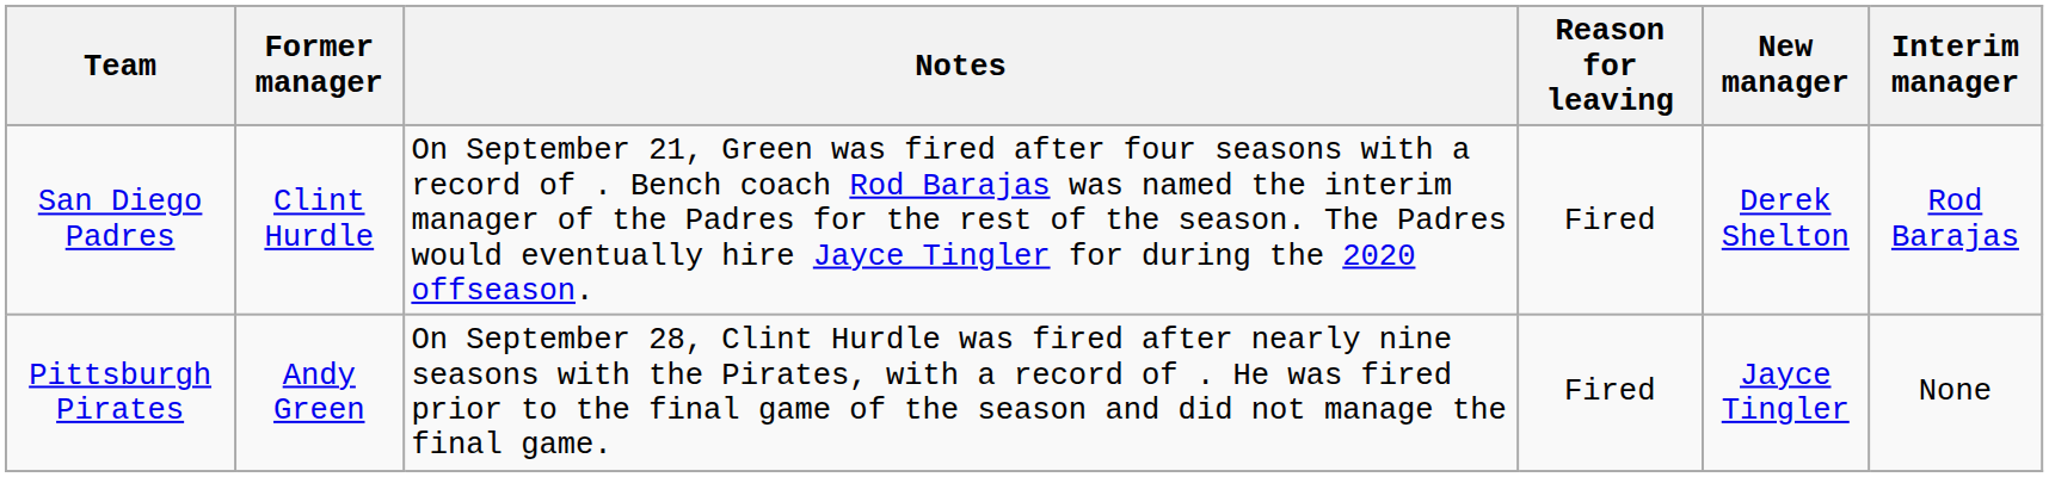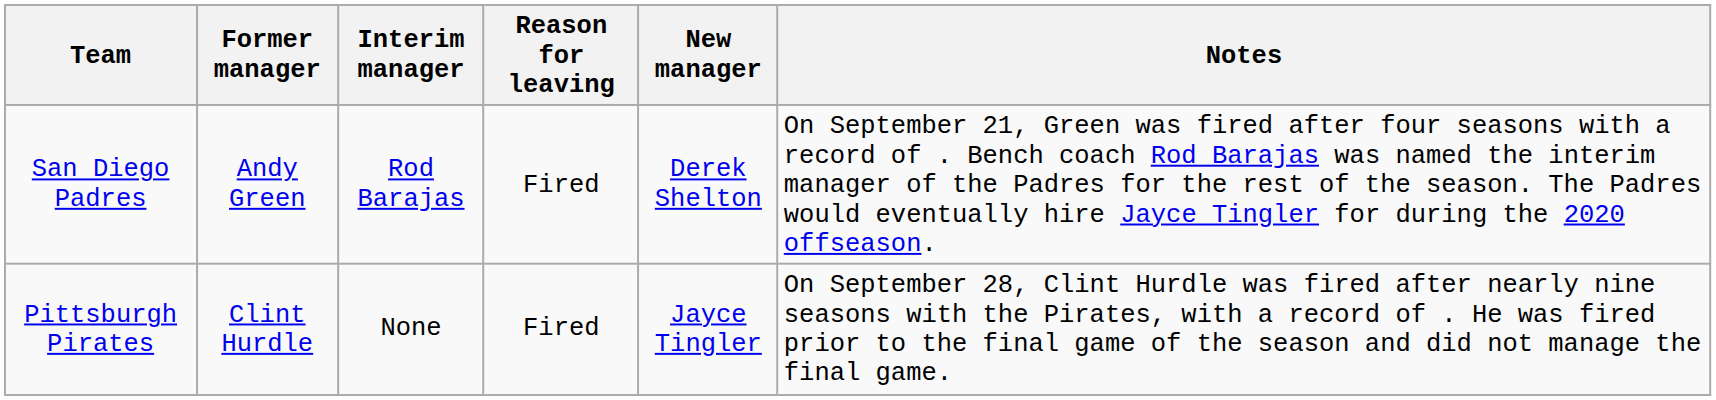columns swapped: Interim manager <-> Notes
San Diego Padres | Former manager: Clint Hurdle -> Andy Green
Pittsburgh Pirates | Former manager: Andy Green -> Clint Hurdle
